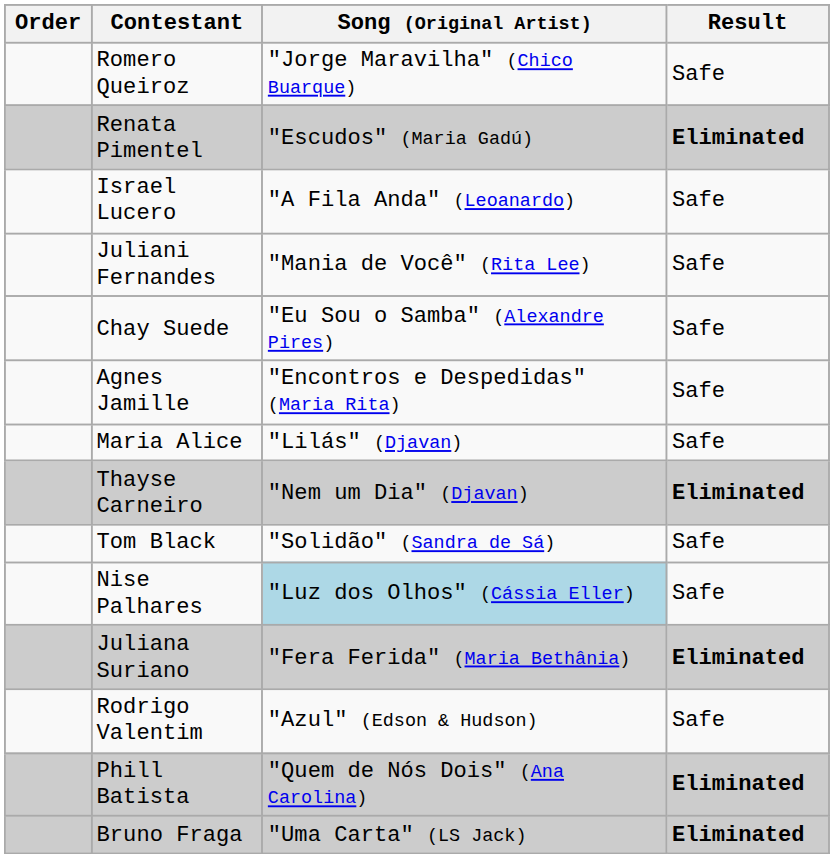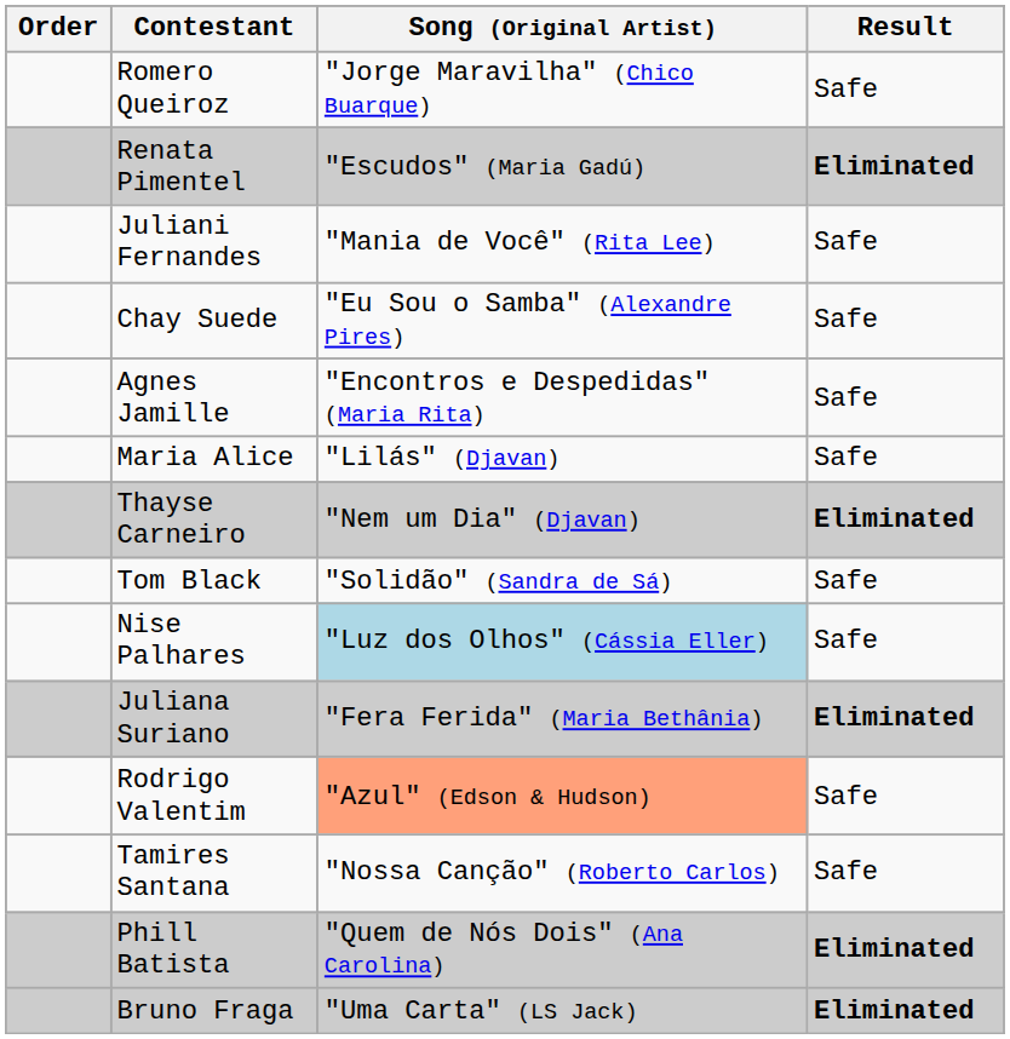- row: Israel Lucero | "A Fila Anda" (Leoanardo) | Safe
Rodrigo Valentim | Song (Original Artist): no background -> lightsalmon background
+ row: Tamires Santana | "Nossa Canção" (Roberto Carlos) | Safe
